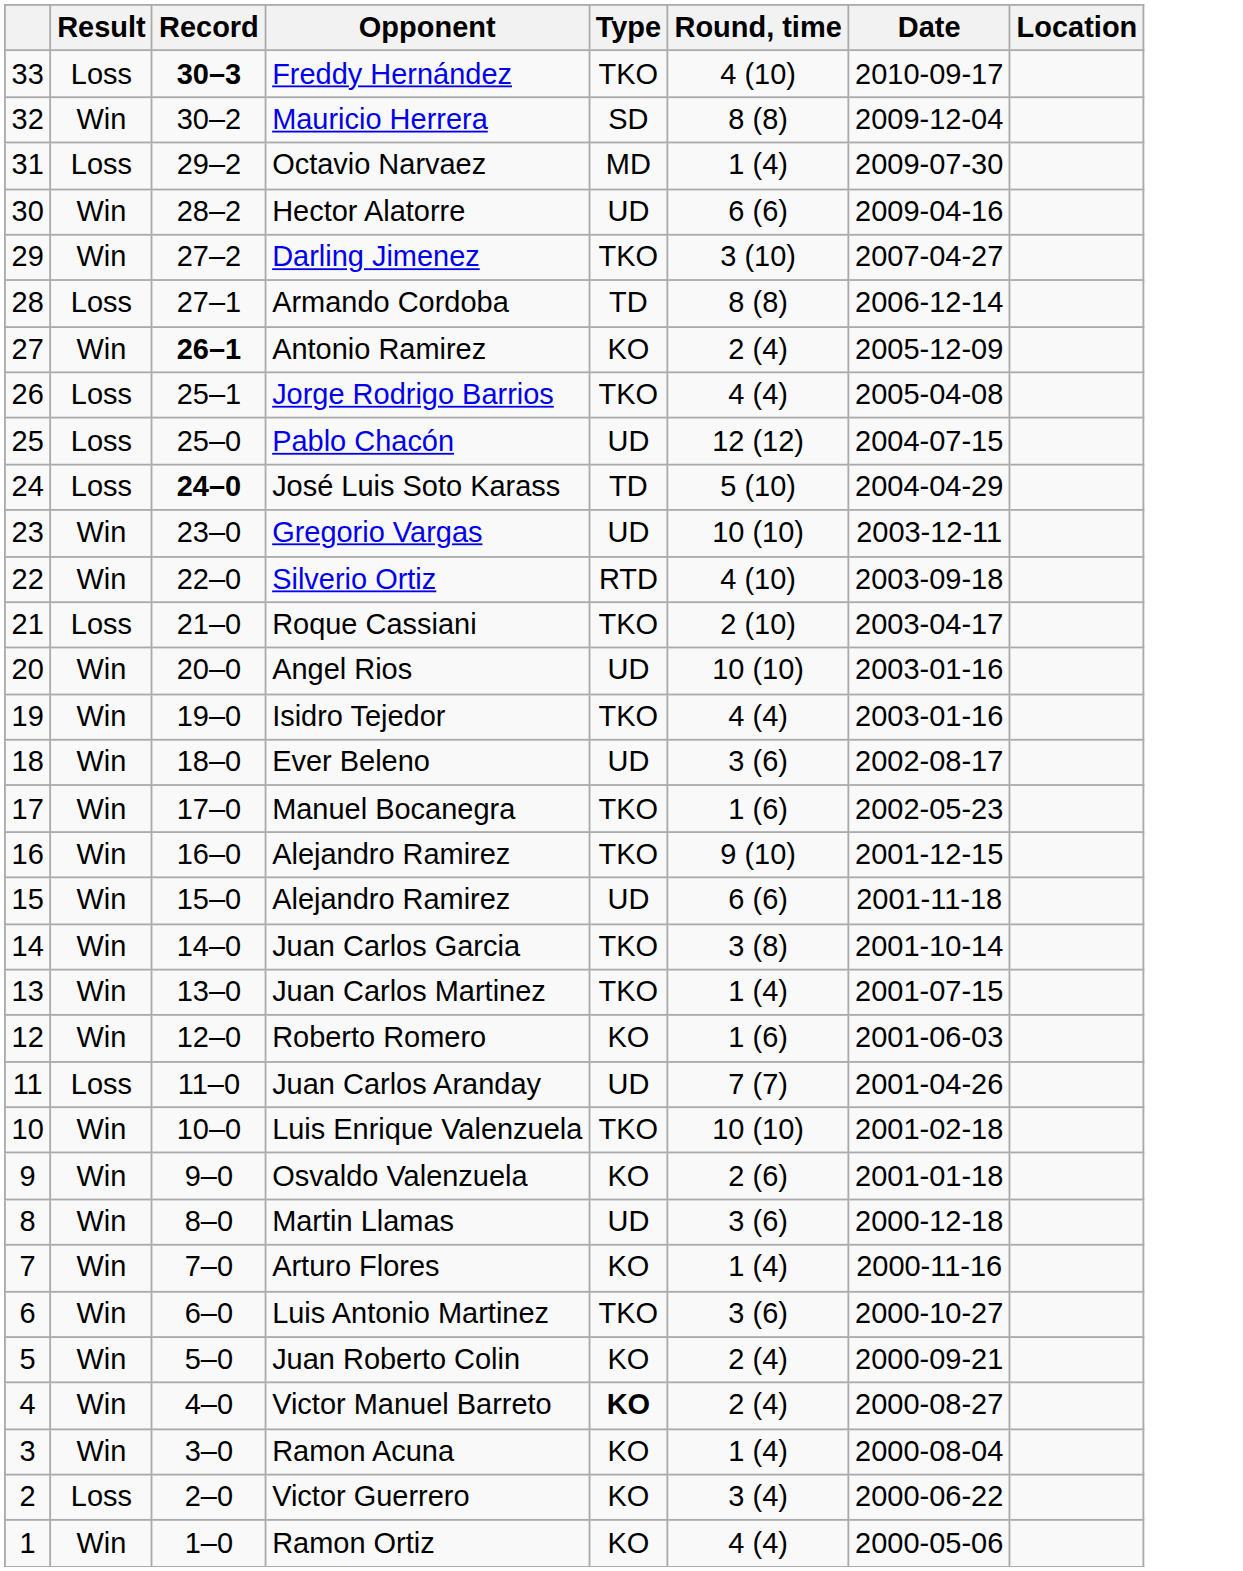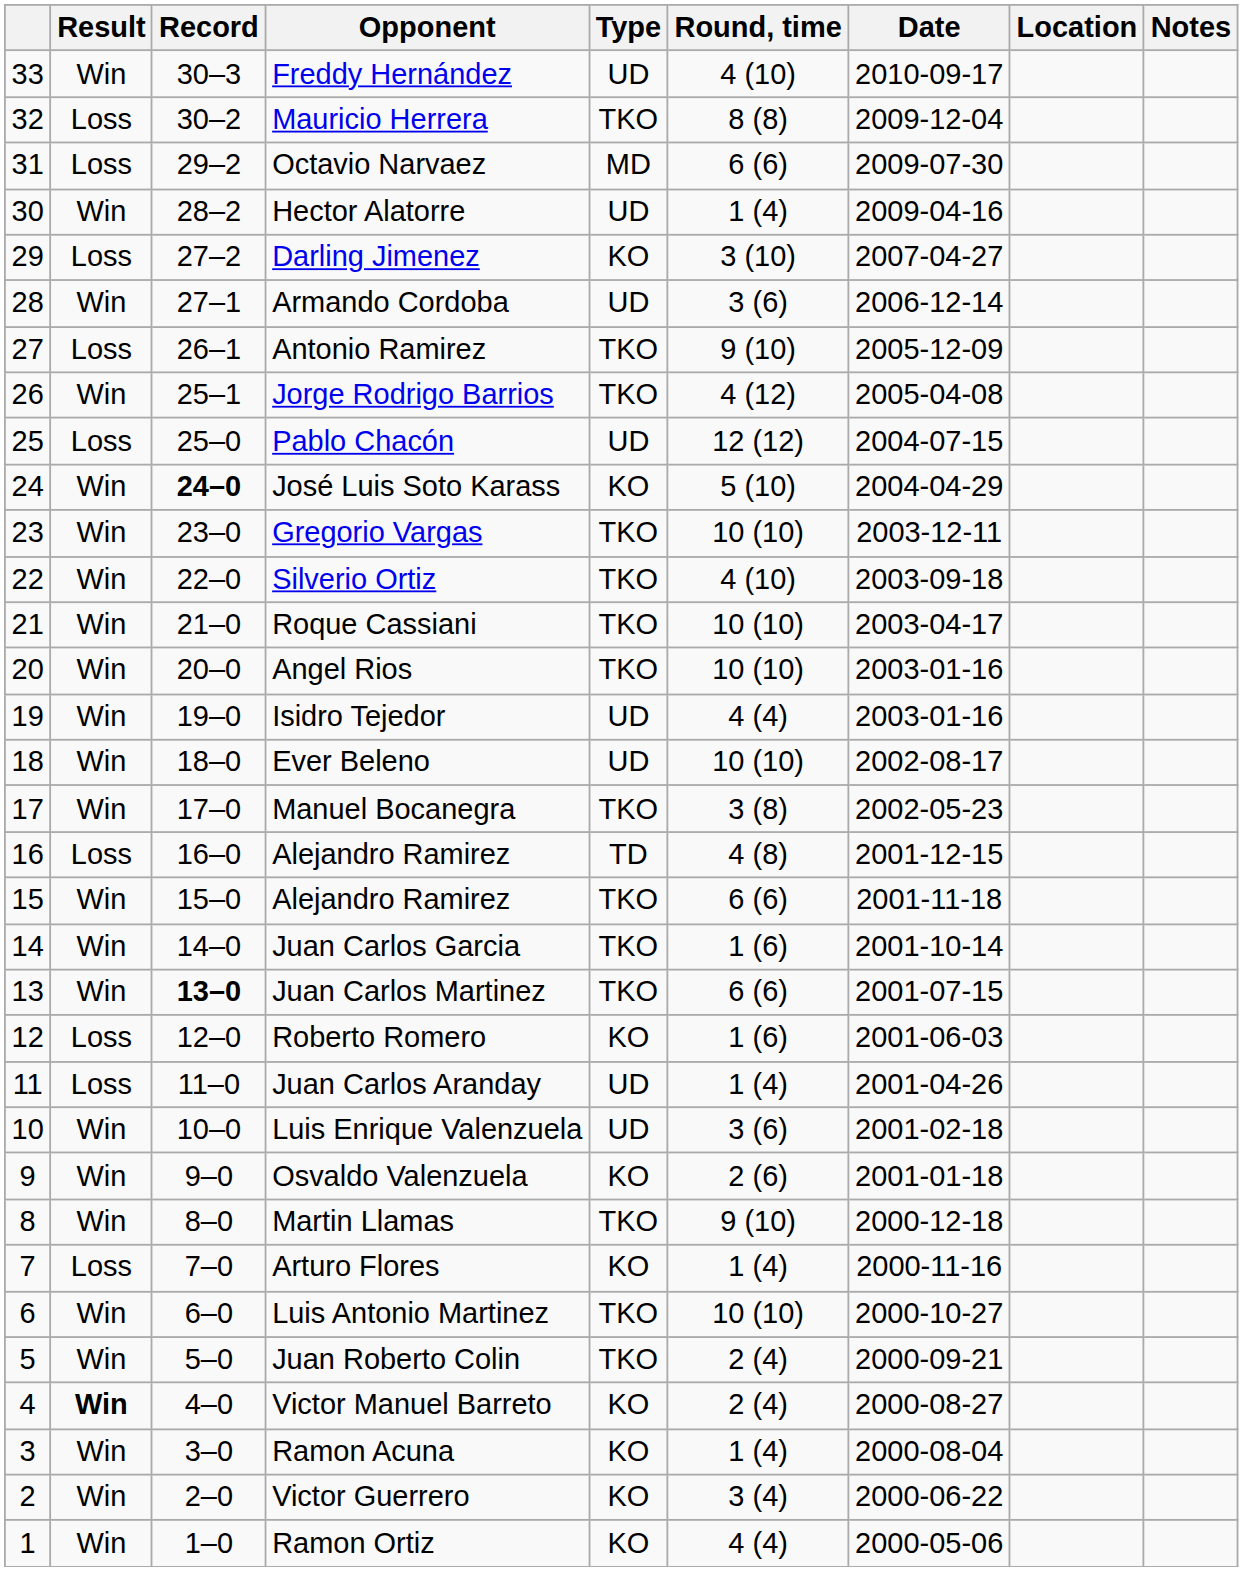+ column: Notes
Freddy Hernández | Result: Loss -> Win
Freddy Hernández | Record: bold -> normal
Freddy Hernández | Type: TKO -> UD
Mauricio Herrera | Result: Win -> Loss
Mauricio Herrera | Type: SD -> TKO
Octavio Narvaez | Round, time: 1 (4) -> 6 (6)
Hector Alatorre | Round, time: 6 (6) -> 1 (4)
Darling Jimenez | Result: Win -> Loss
Darling Jimenez | Type: TKO -> KO
Armando Cordoba | Result: Loss -> Win
Armando Cordoba | Type: TD -> UD
Armando Cordoba | Round, time: 8 (8) -> 3 (6)
Antonio Ramirez | Result: Win -> Loss
Antonio Ramirez | Record: bold -> normal
Antonio Ramirez | Type: KO -> TKO
Antonio Ramirez | Round, time: 2 (4) -> 9 (10)
Jorge Rodrigo Barrios | Result: Loss -> Win
Jorge Rodrigo Barrios | Round, time: 4 (4) -> 4 (12)
José Luis Soto Karass | Result: Loss -> Win
José Luis Soto Karass | Type: TD -> KO
Gregorio Vargas | Type: UD -> TKO
Silverio Ortiz | Type: RTD -> TKO
Roque Cassiani | Result: Loss -> Win
Roque Cassiani | Round, time: 2 (10) -> 10 (10)
Angel Rios | Type: UD -> TKO
Isidro Tejedor | Type: TKO -> UD
Ever Beleno | Round, time: 3 (6) -> 10 (10)
Manuel Bocanegra | Round, time: 1 (6) -> 3 (8)
16 / Alejandro Ramirez | Result: Win -> Loss
16 / Alejandro Ramirez | Type: TKO -> TD
16 / Alejandro Ramirez | Round, time: 9 (10) -> 4 (8)
15 / Alejandro Ramirez | Type: UD -> TKO
Juan Carlos Garcia | Round, time: 3 (8) -> 1 (6)
Juan Carlos Martinez | Record: normal -> bold
Juan Carlos Martinez | Round, time: 1 (4) -> 6 (6)
Roberto Romero | Result: Win -> Loss
Juan Carlos Aranday | Round, time: 7 (7) -> 1 (4)
Luis Enrique Valenzuela | Type: TKO -> UD
Luis Enrique Valenzuela | Round, time: 10 (10) -> 3 (6)
Martin Llamas | Type: UD -> TKO
Martin Llamas | Round, time: 3 (6) -> 9 (10)
Arturo Flores | Result: Win -> Loss
Luis Antonio Martinez | Round, time: 3 (6) -> 10 (10)
Juan Roberto Colin | Type: KO -> TKO
Victor Manuel Barreto | Result: normal -> bold
Victor Manuel Barreto | Type: bold -> normal
Victor Guerrero | Result: Loss -> Win
